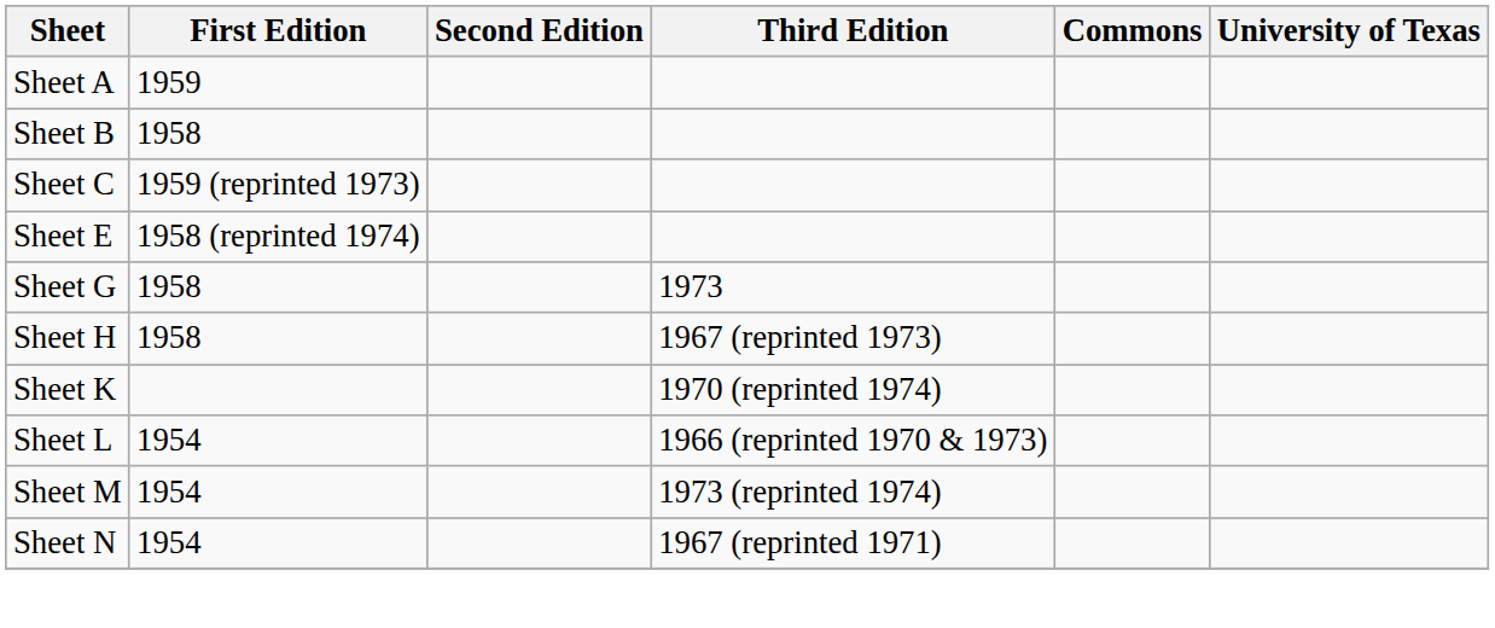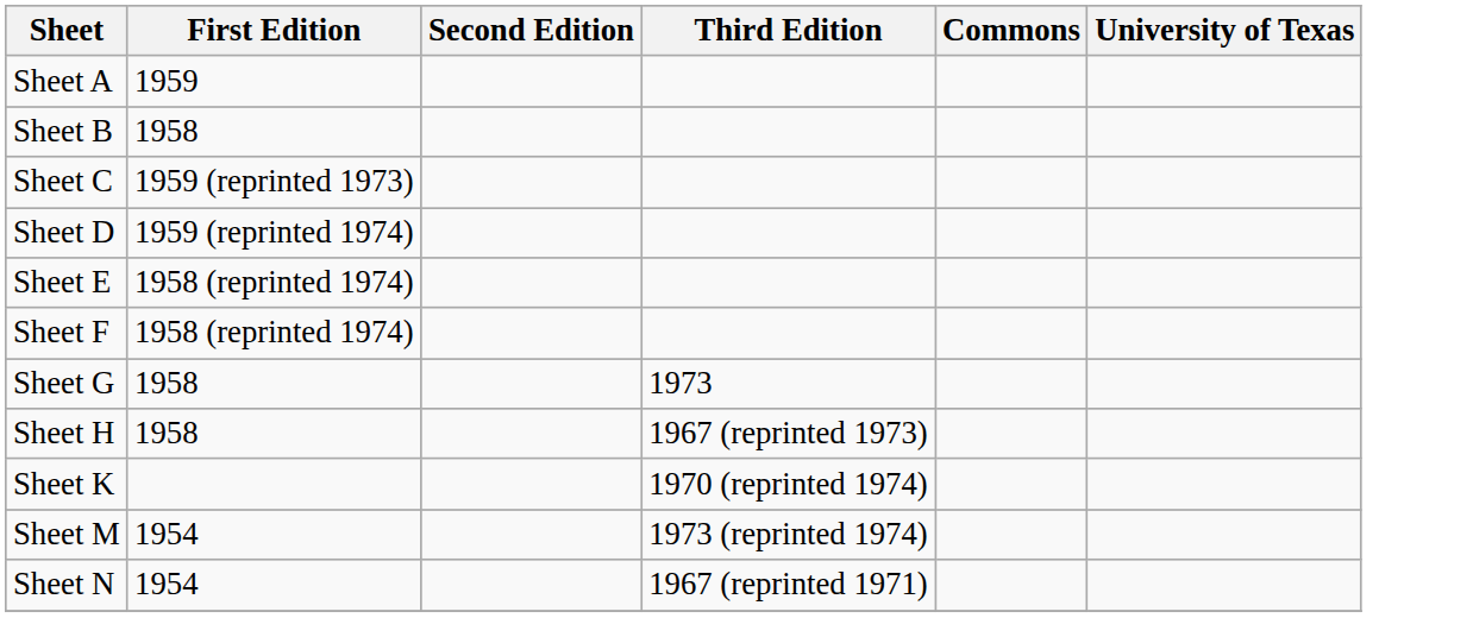+ row: Sheet D | 1959 (reprinted 1974)
+ row: Sheet F | 1958 (reprinted 1974)
- row: Sheet L | 1954 | 1966 (reprinted 1970 & 1973)
